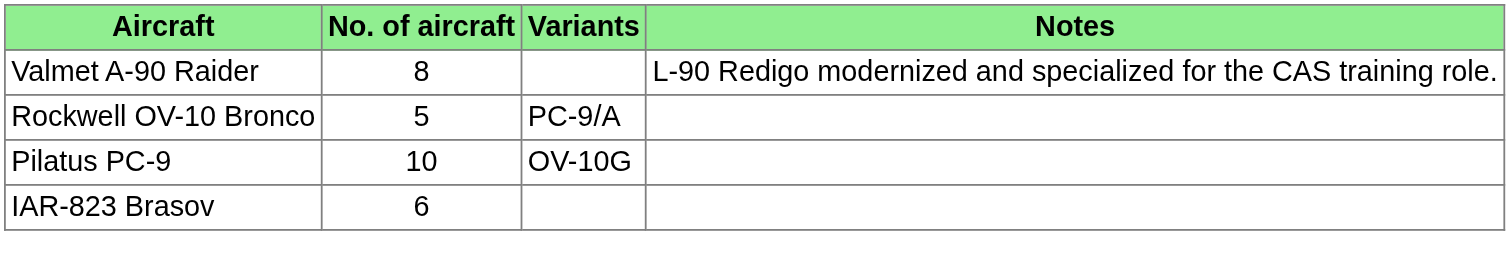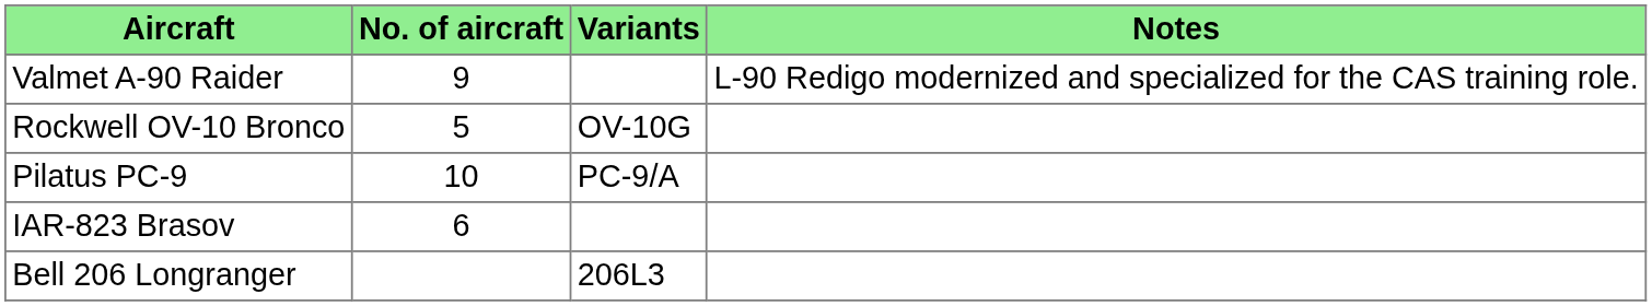Valmet A-90 Raider | No. of aircraft: 8 -> 9
Rockwell OV-10 Bronco | Variants: PC-9/A -> OV-10G
Pilatus PC-9 | Variants: OV-10G -> PC-9/A
+ row: Bell 206 Longranger | 206L3
